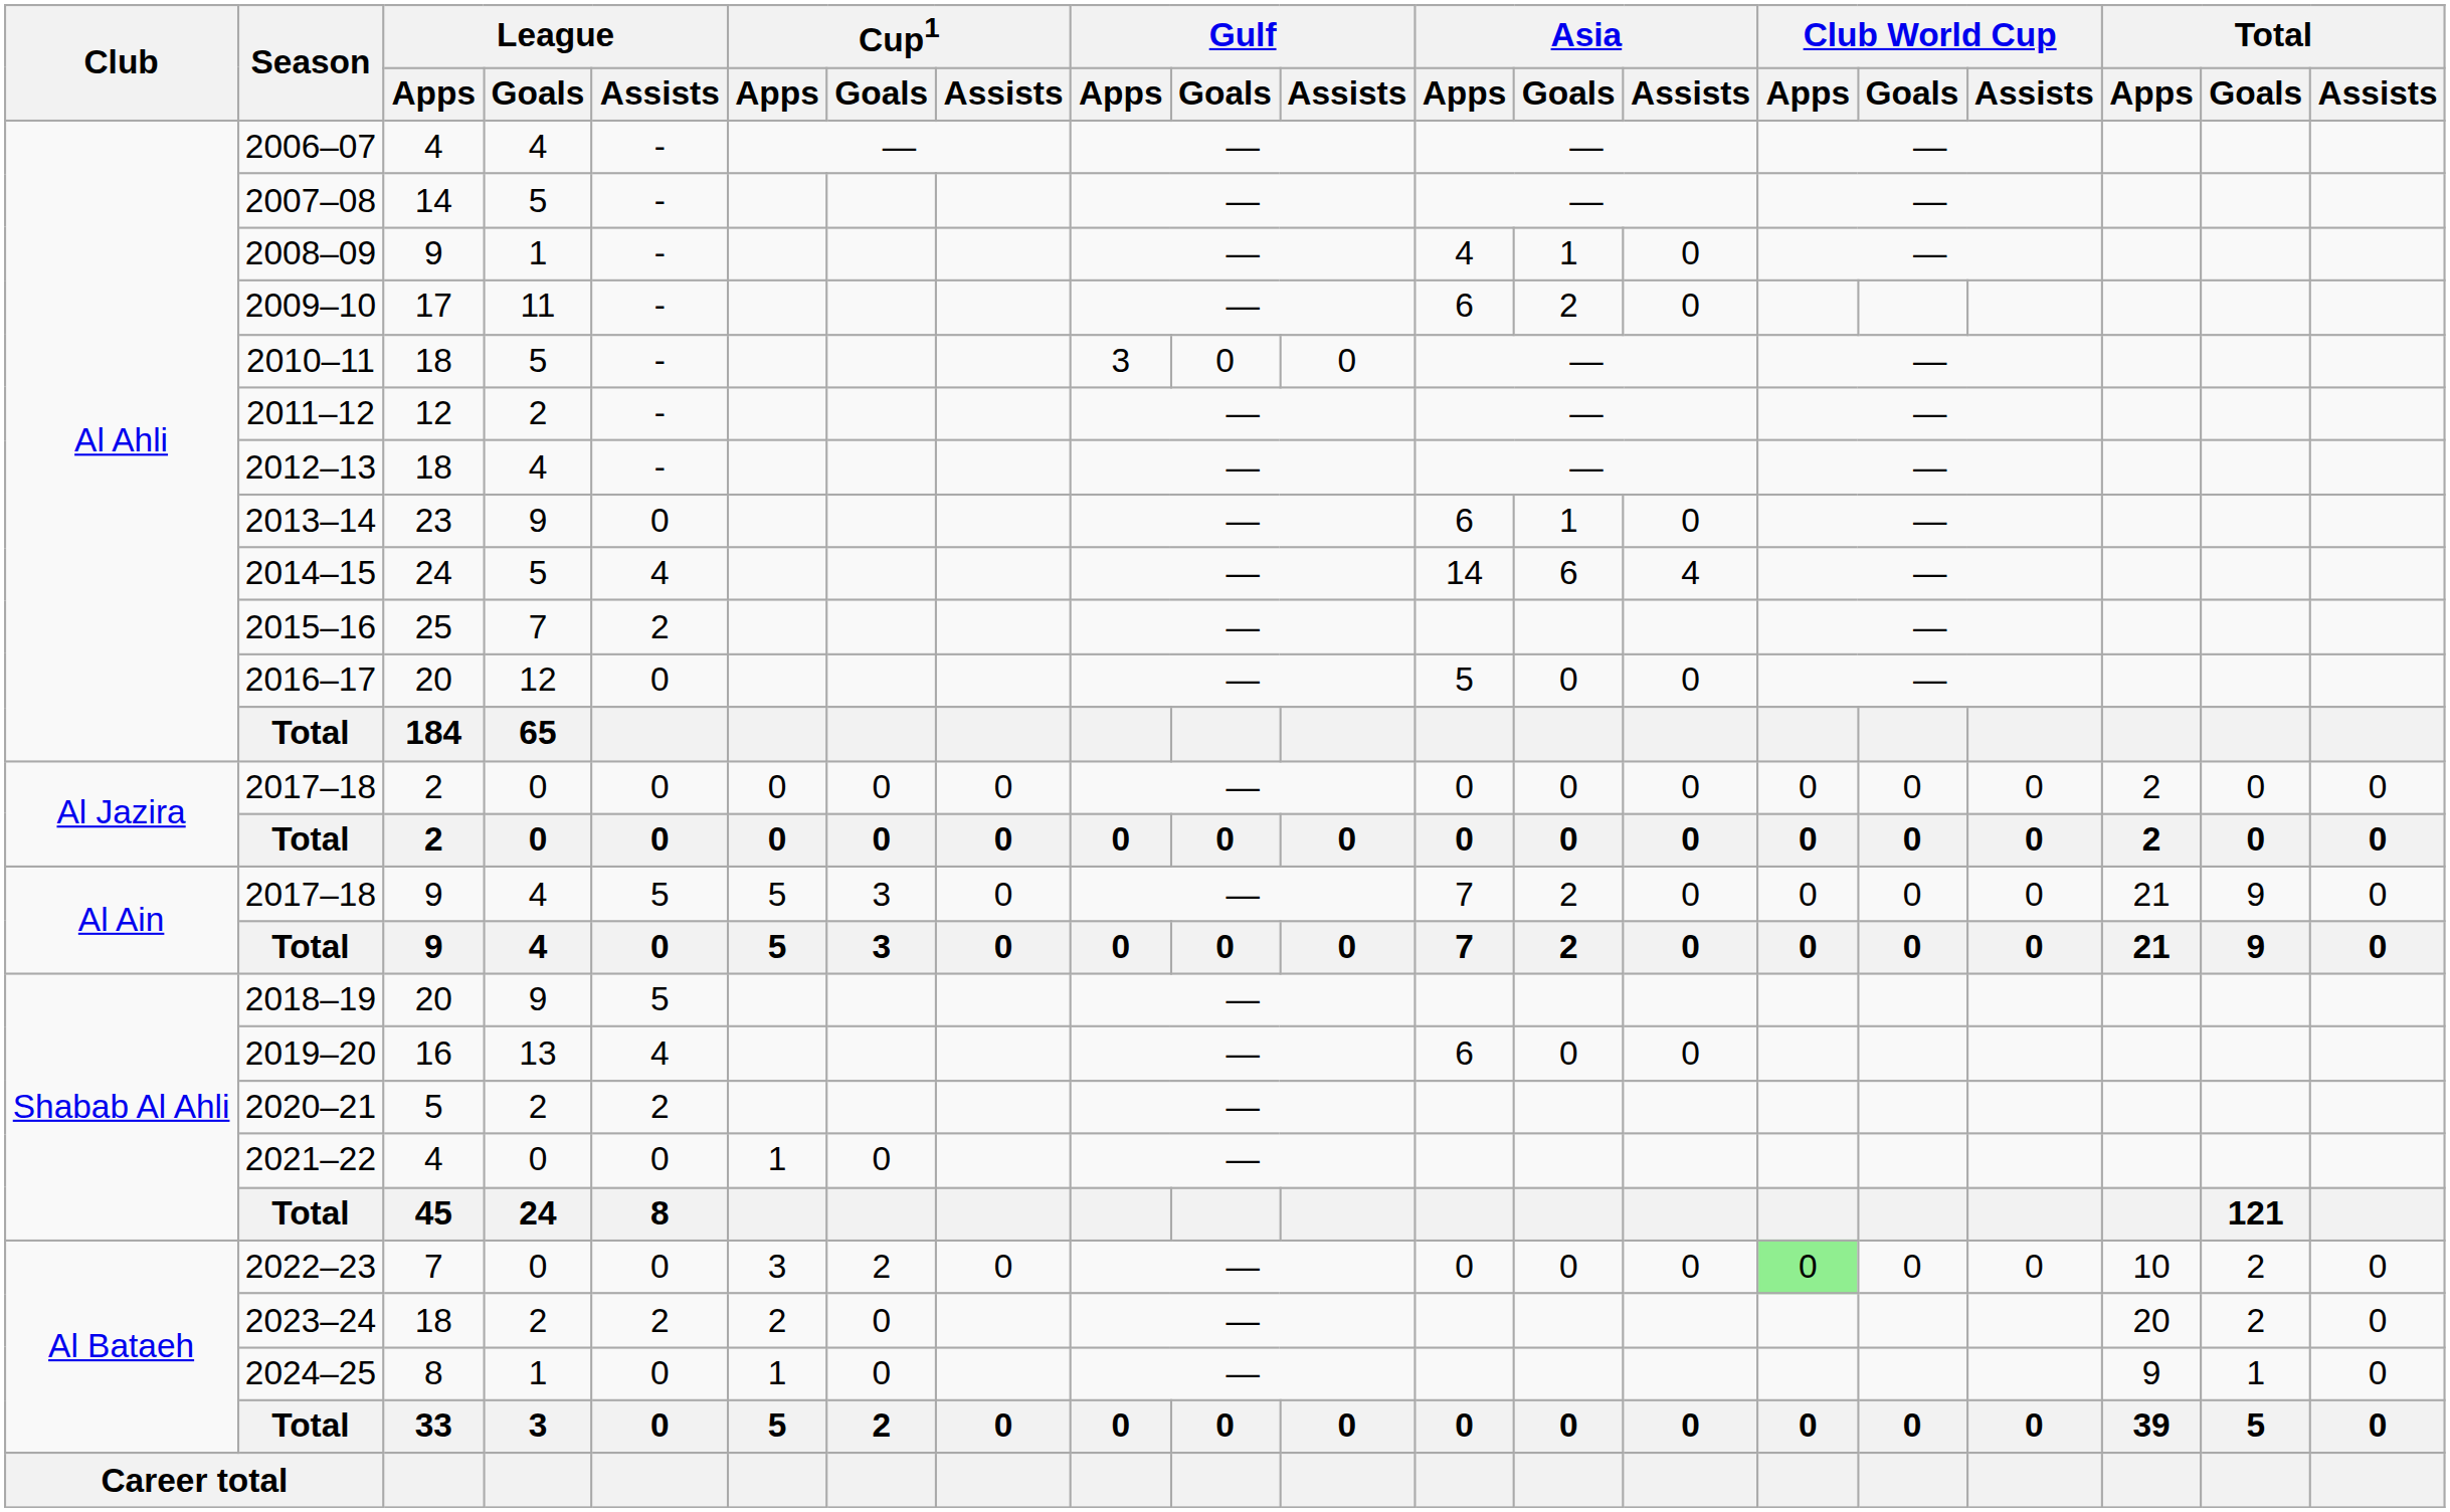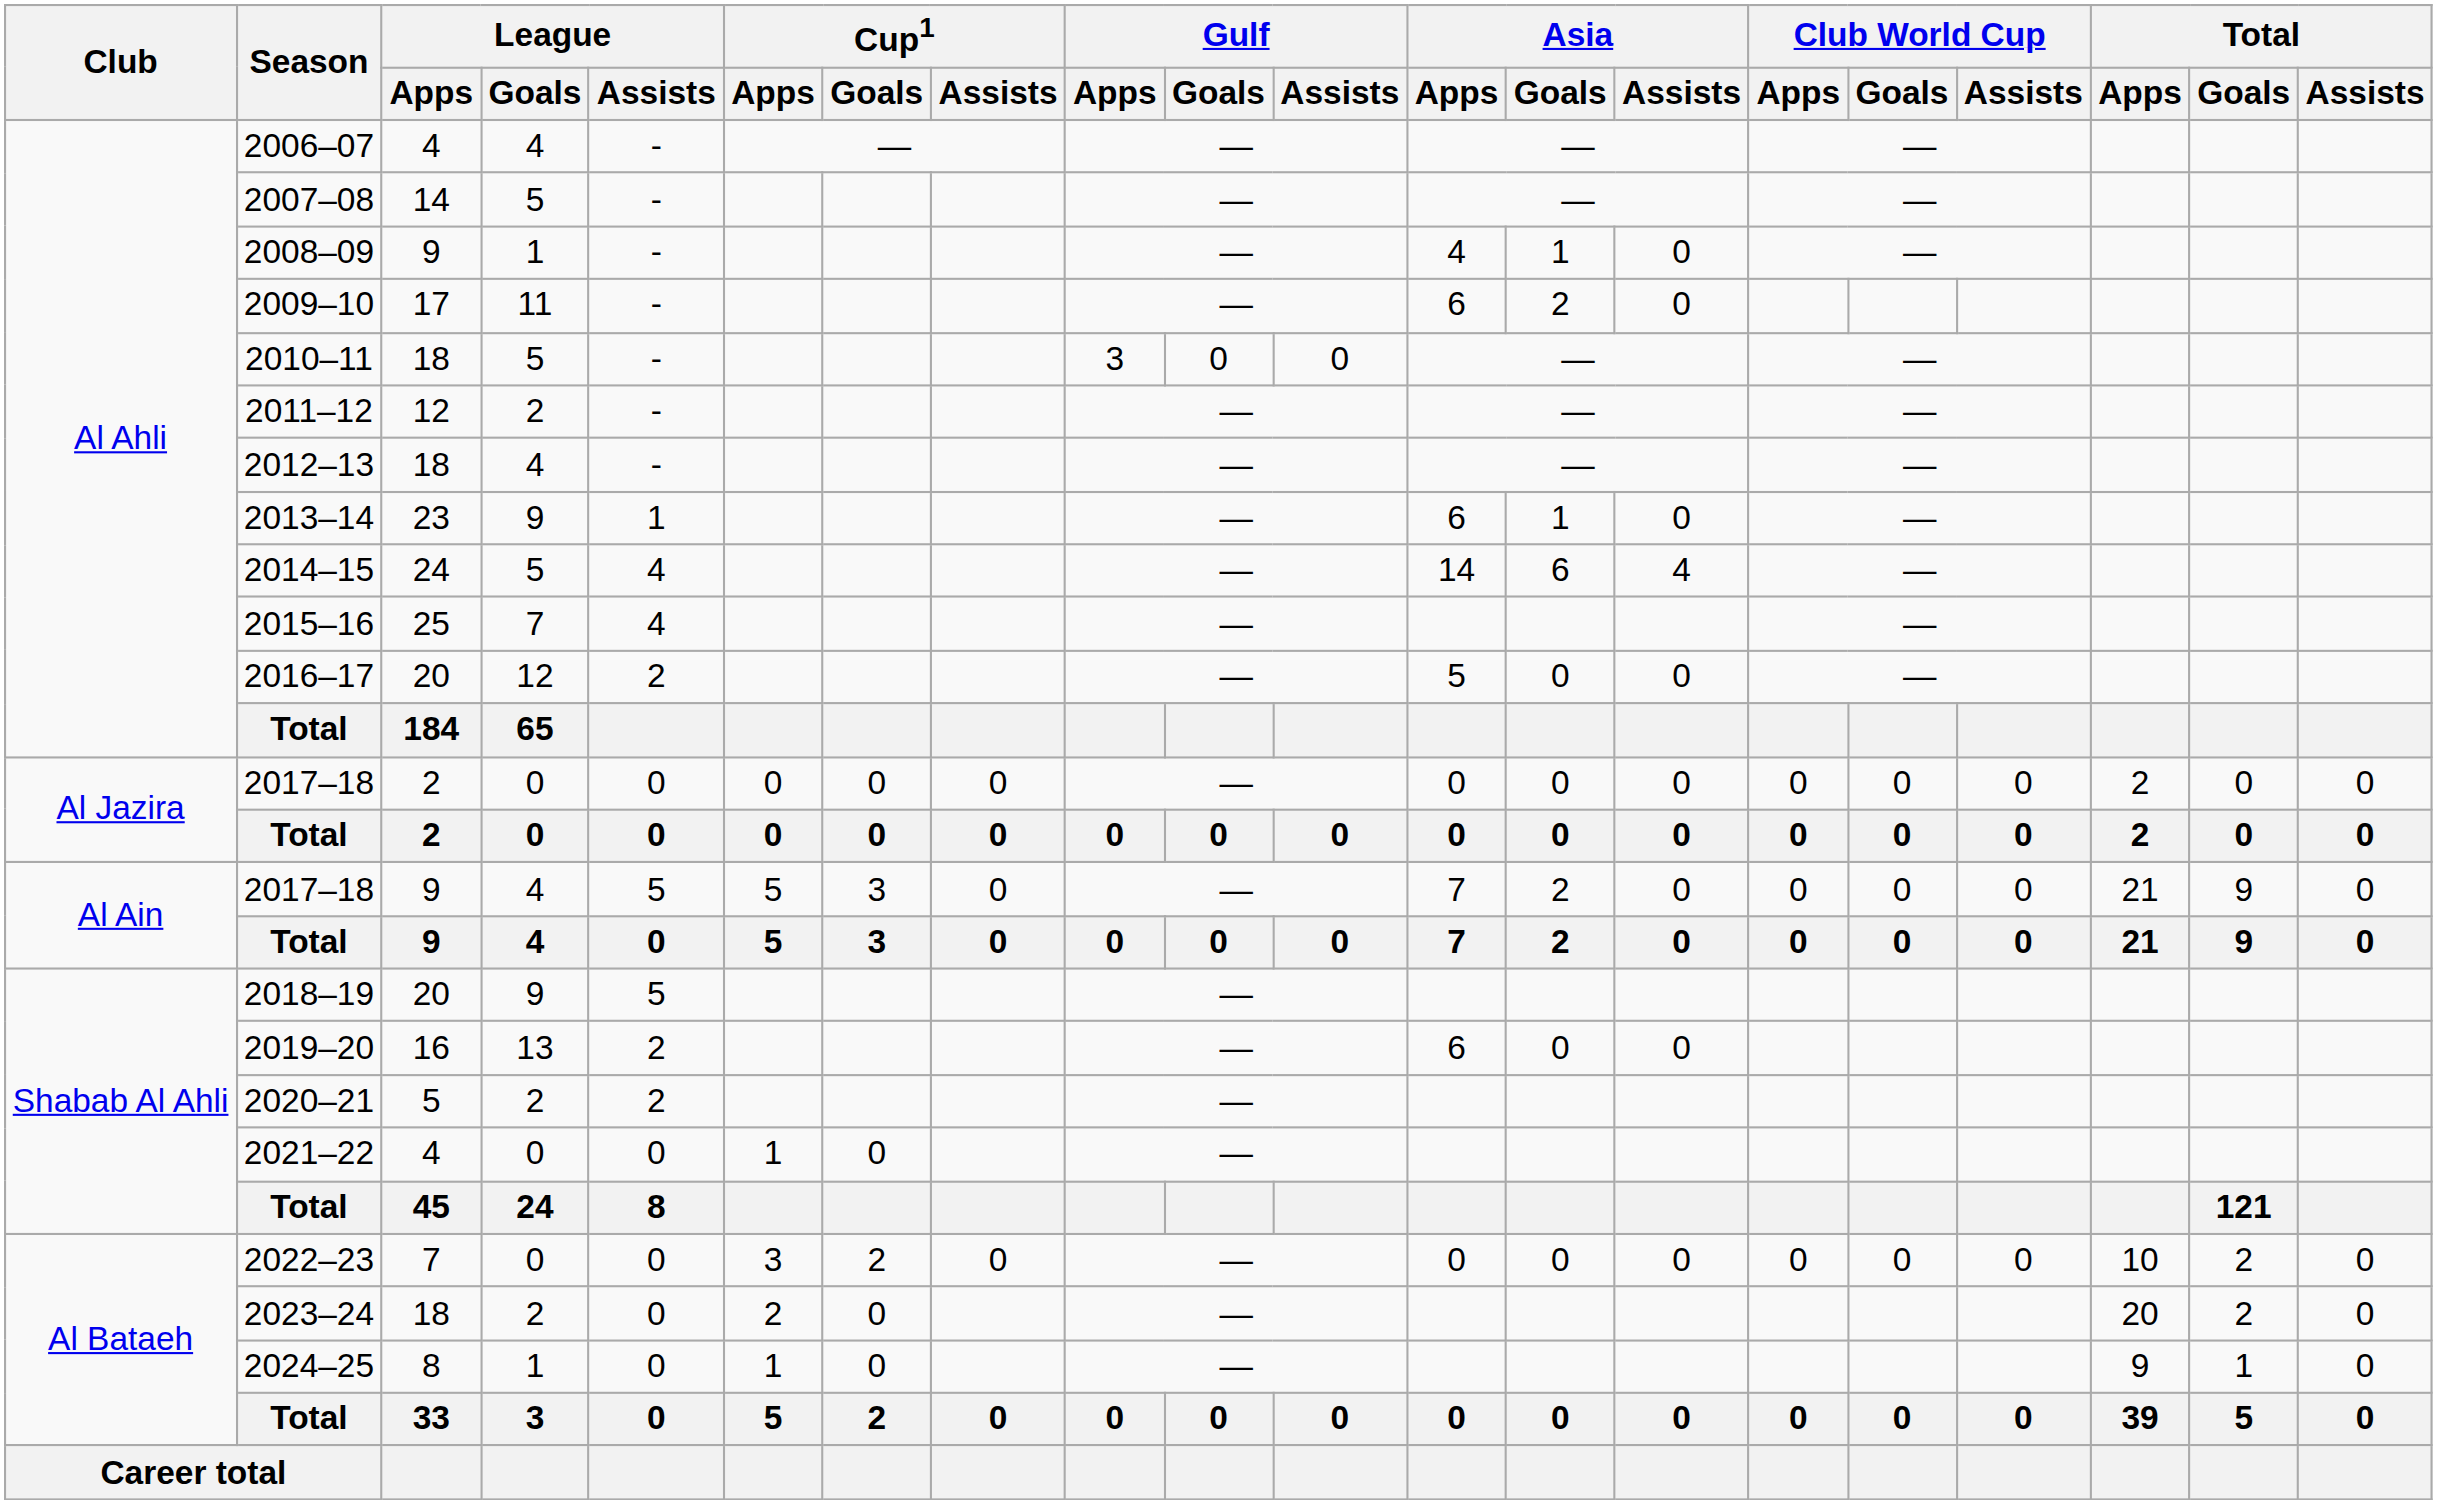2013–14 | League / Assists: 0 -> 1
2015–16 | League / Assists: 2 -> 4
2016–17 | League / Assists: 0 -> 2
2019–20 | League / Assists: 4 -> 2
2022–23 | Club World Cup / Apps: lightgreen background -> no background
2023–24 | League / Assists: 2 -> 0
